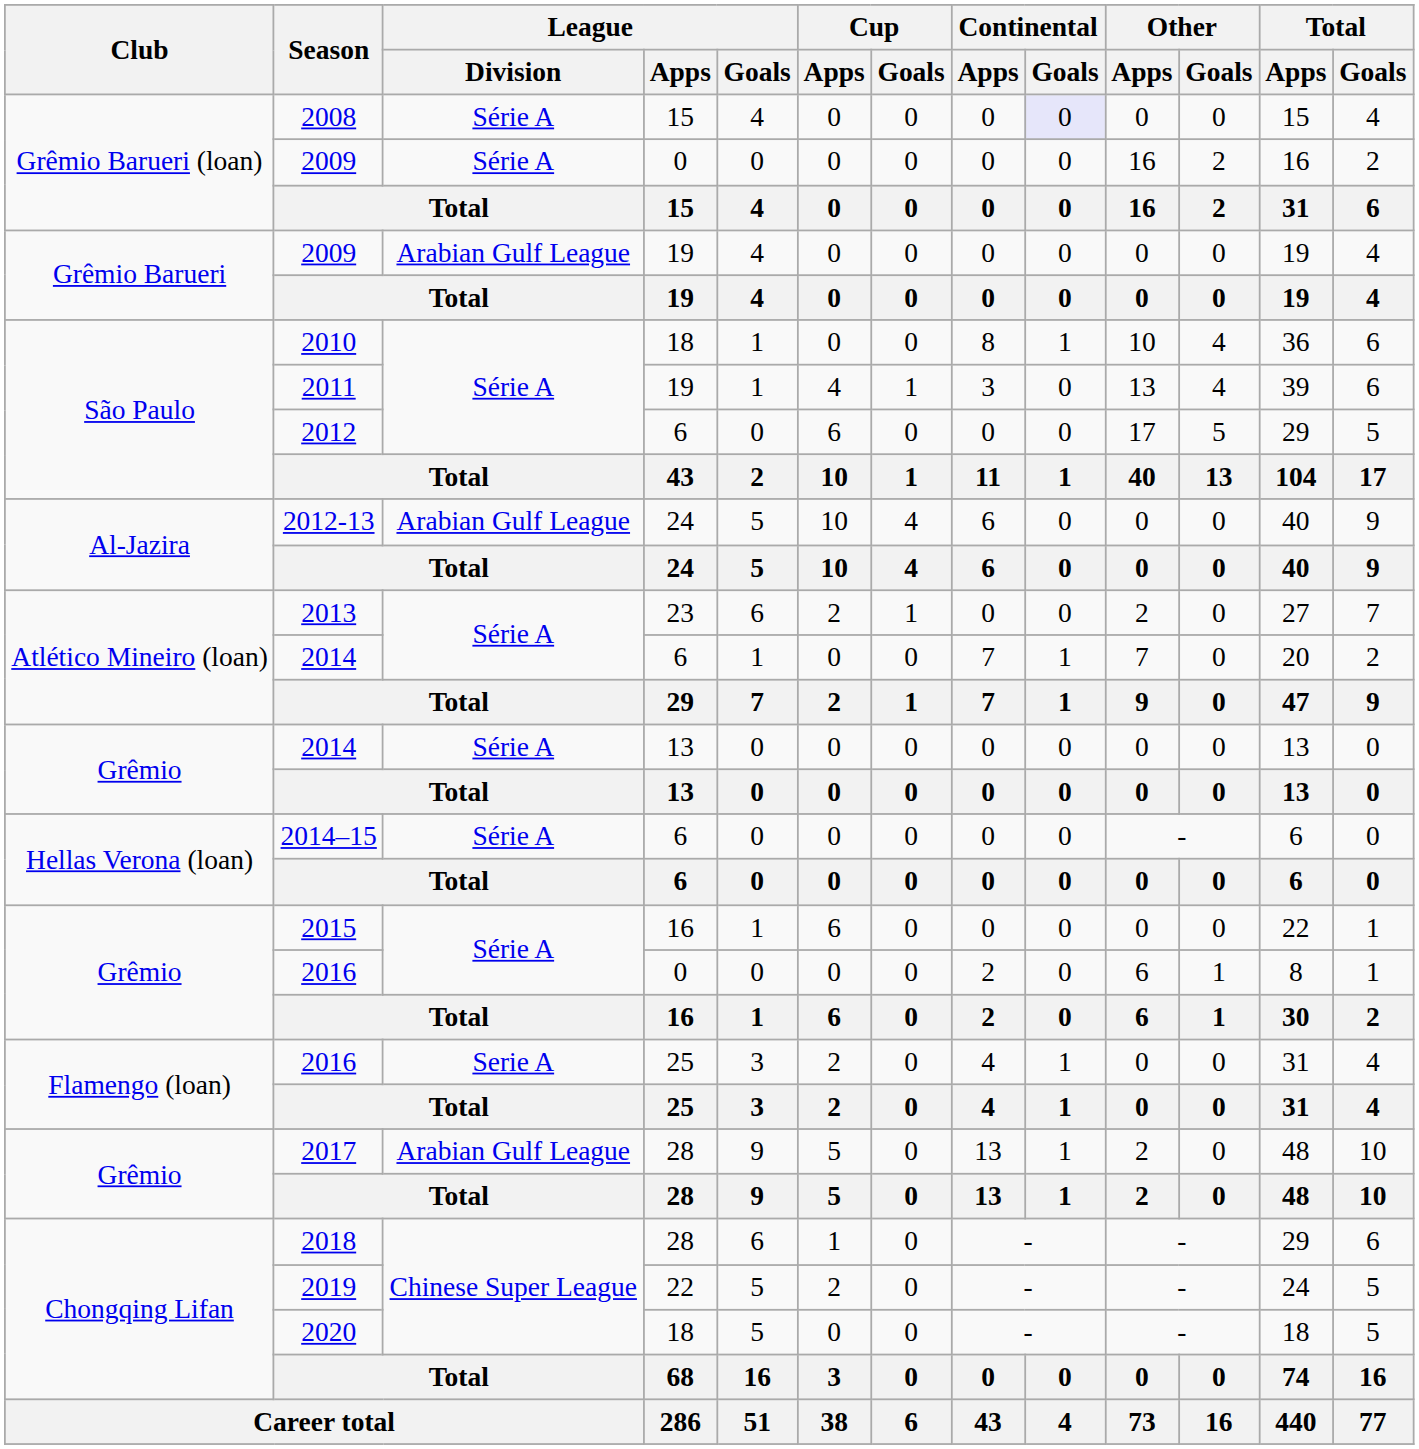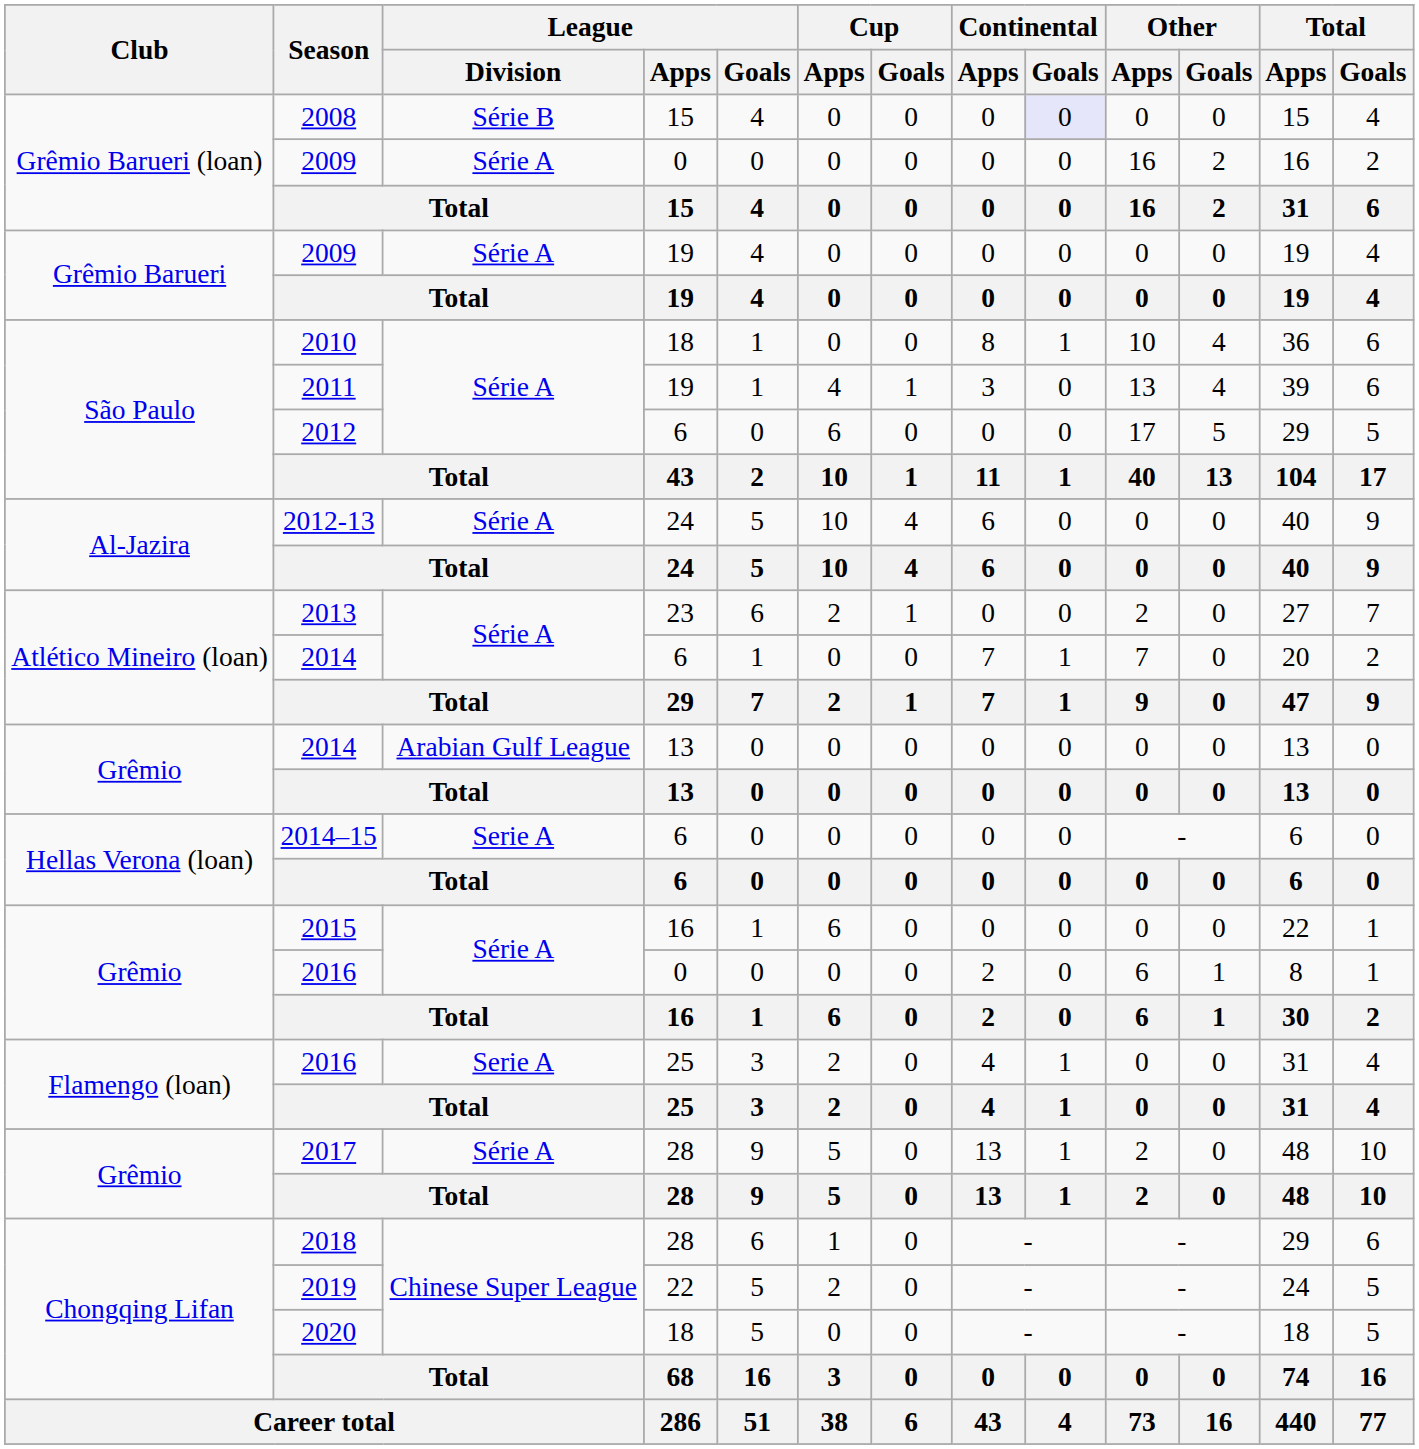2008 | League / Division: Série A -> Série B
2009 / 19 | League / Division: Arabian Gulf League -> Série A
2012-13 | League / Division: Arabian Gulf League -> Série A
2014 / 13 | League / Division: Série A -> Arabian Gulf League
2014–15 | League / Division: Série A -> Serie A
2017 | League / Division: Arabian Gulf League -> Série A
